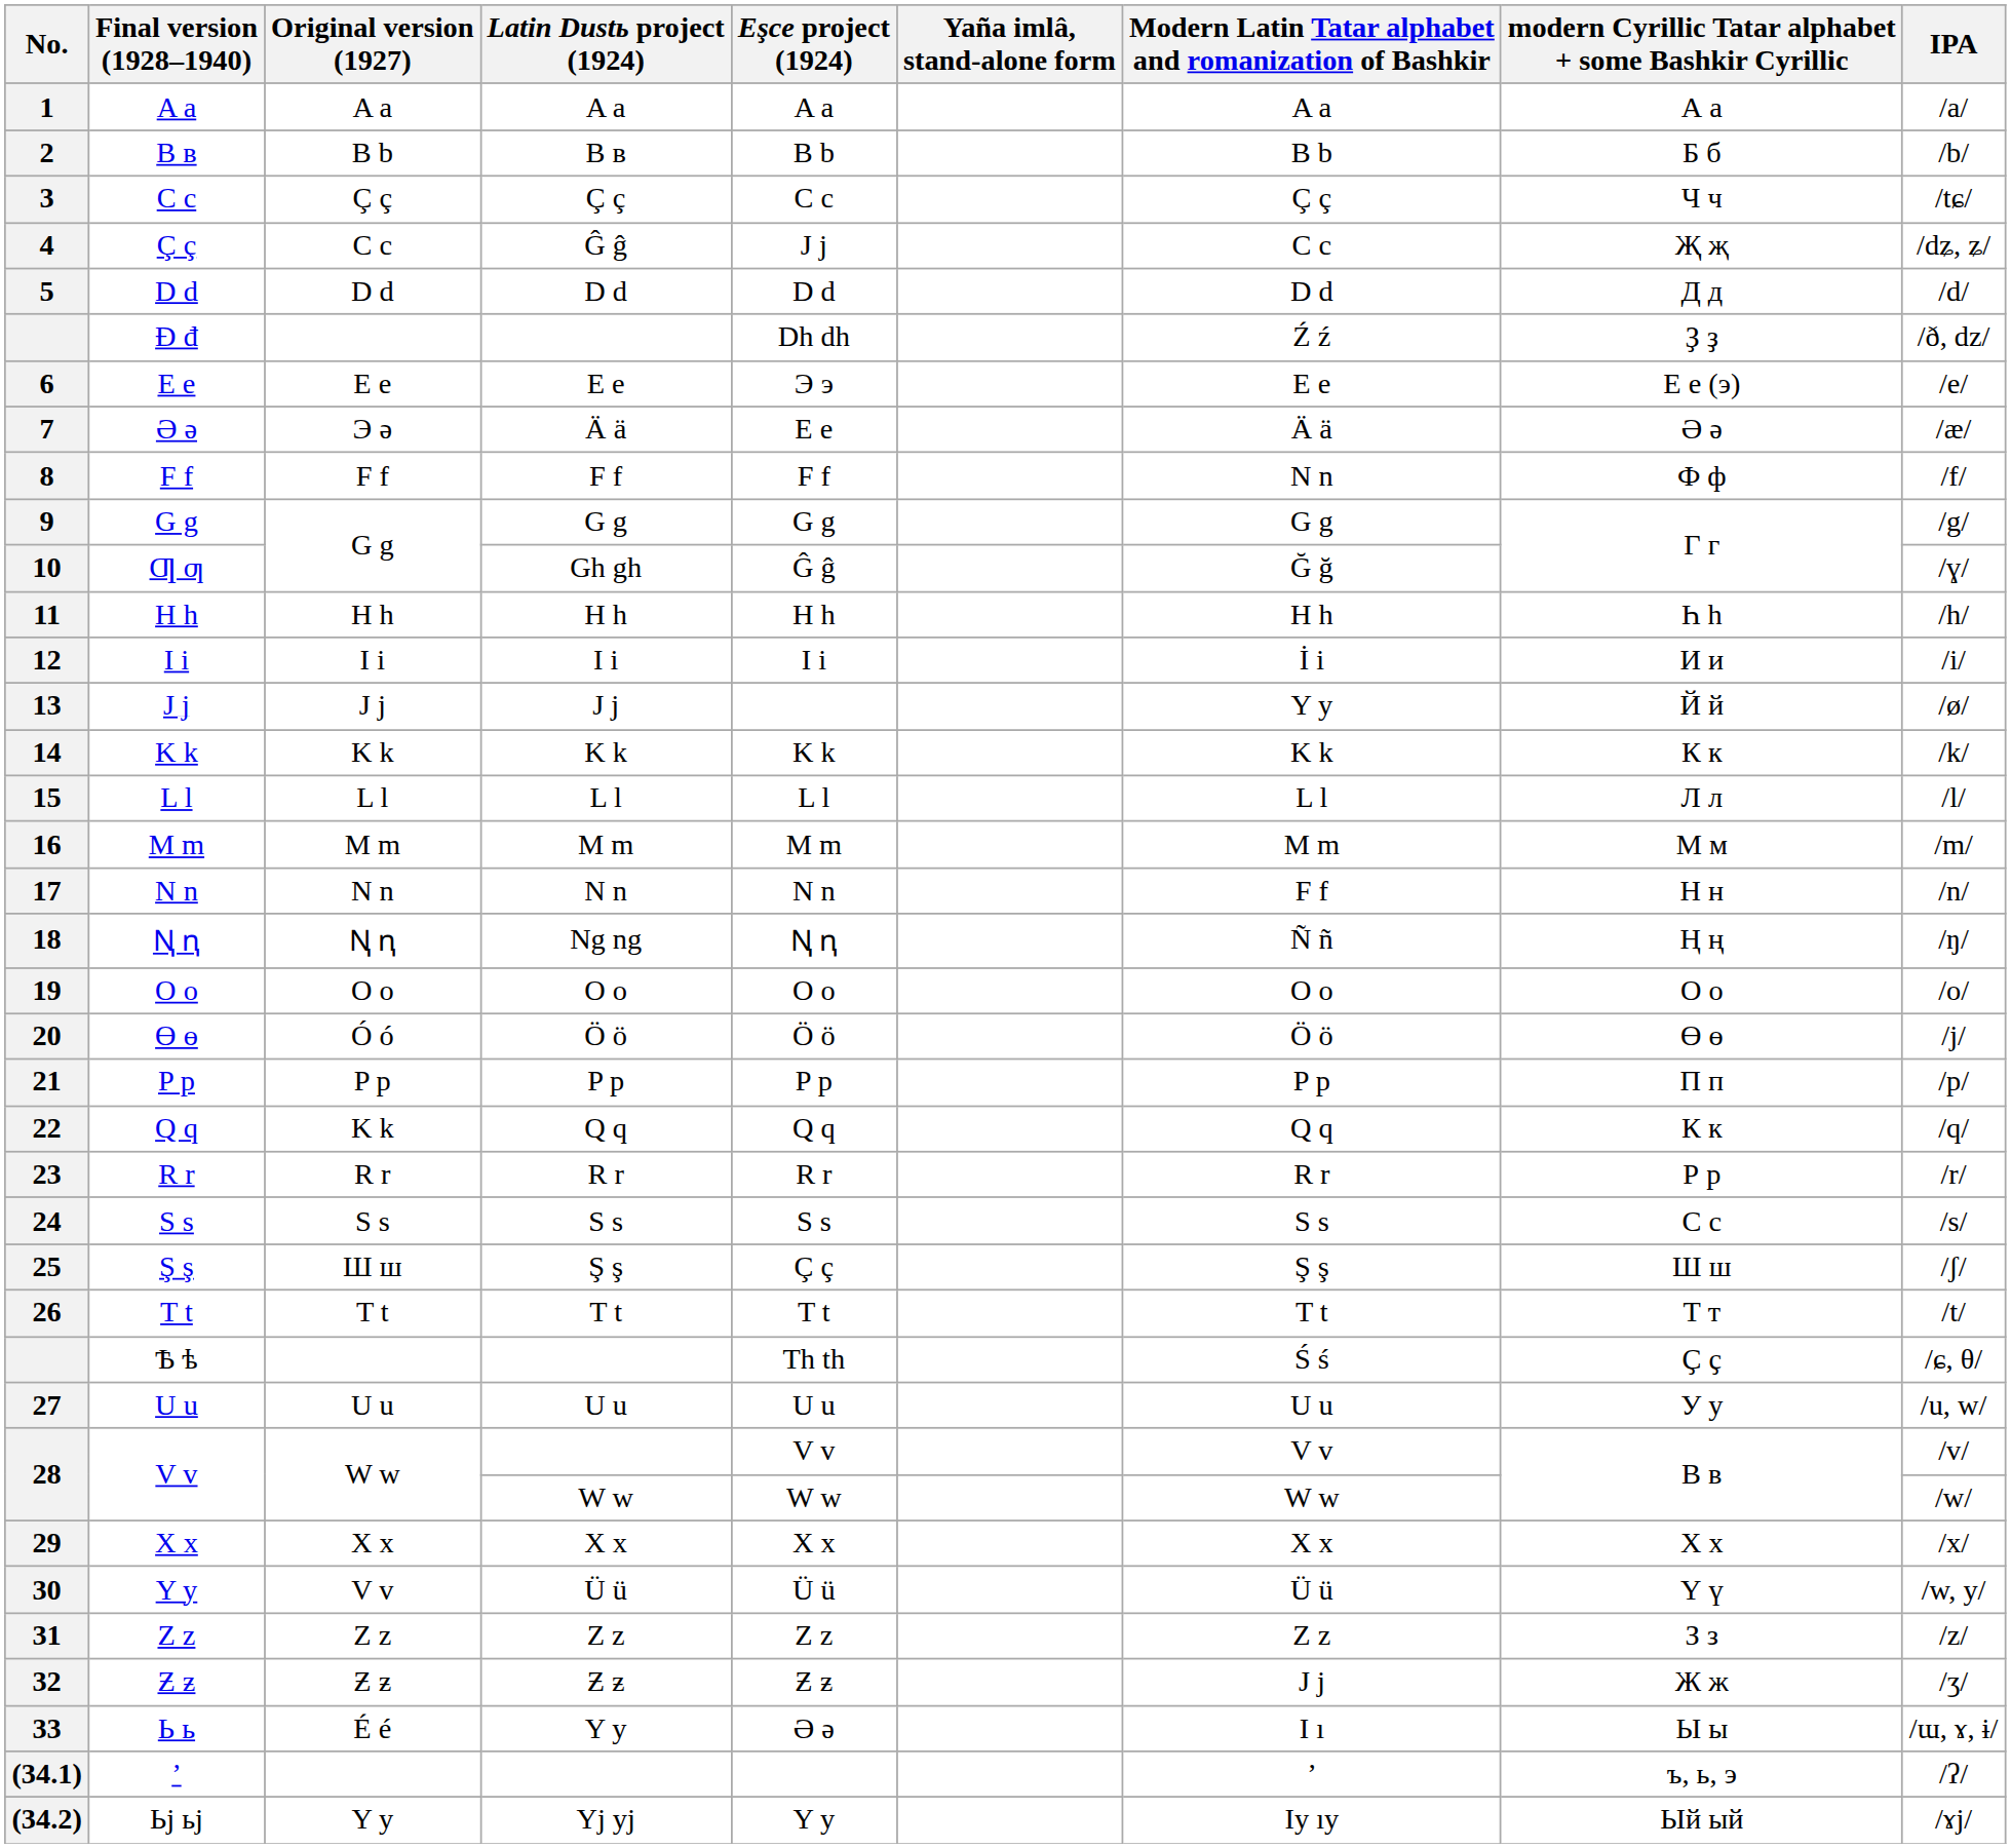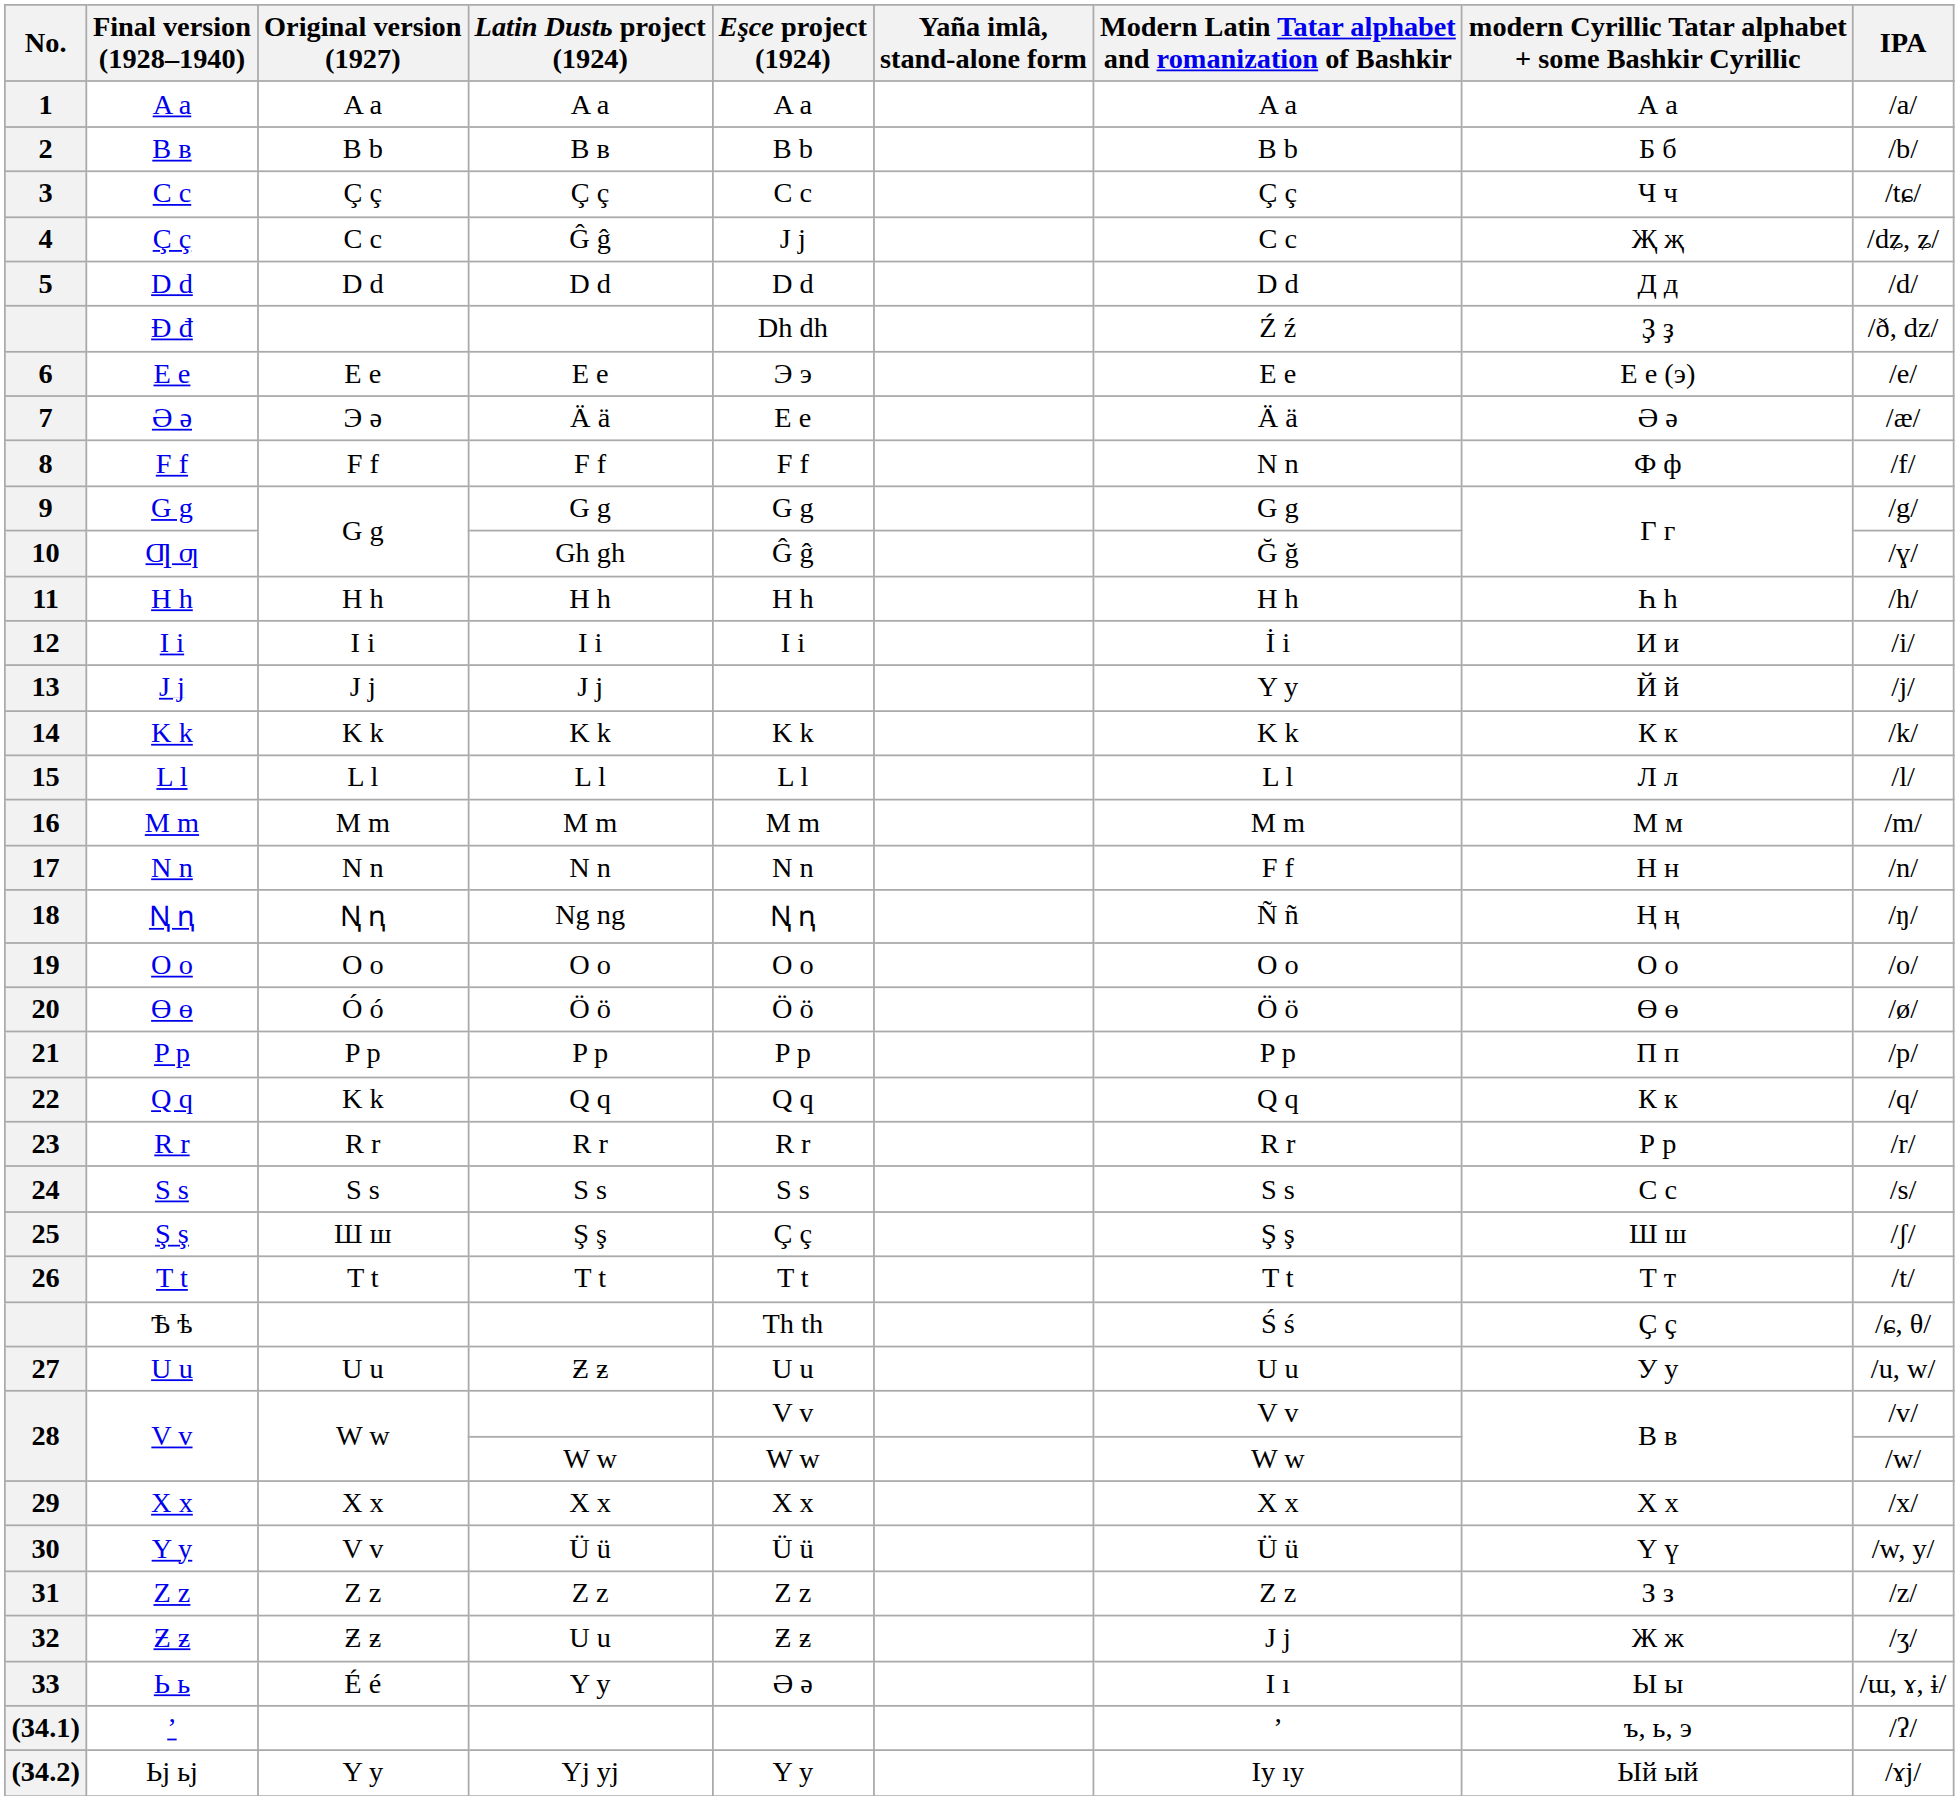13 | IPA: /ø/ -> /j/
20 | IPA: /j/ -> /ø/
27 | Latin Dustь project (1924): U u -> Ƶ ƶ
32 | Latin Dustь project (1924): Ƶ ƶ -> U u
